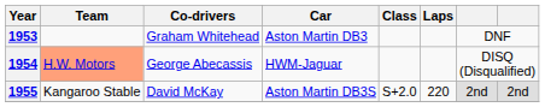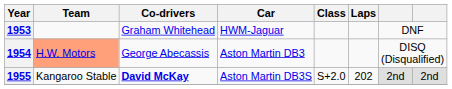1953 | Car: Aston Martin DB3 -> HWM-Jaguar
1954 | Car: HWM-Jaguar -> Aston Martin DB3
1955 | Co-drivers: normal -> bold
1955 | Laps: 220 -> 202
